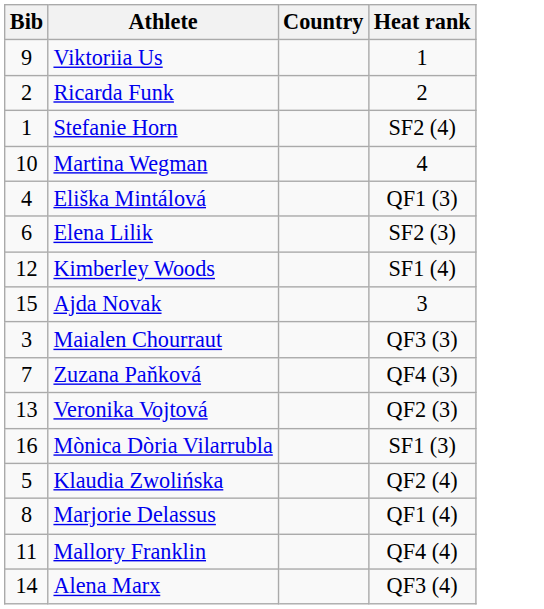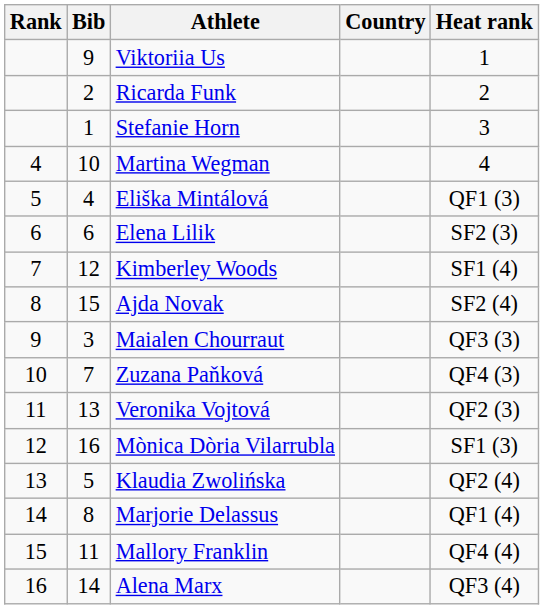+ column: Rank | 4 | 5 | 6 | 7 | 8 | 9 | 10 | 11 | 12 | 13 | 14 | 15 | 16
Stefanie Horn | Heat rank: SF2 (4) -> 3
Ajda Novak | Heat rank: 3 -> SF2 (4)
